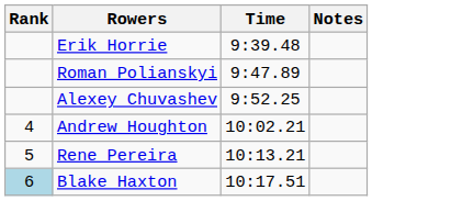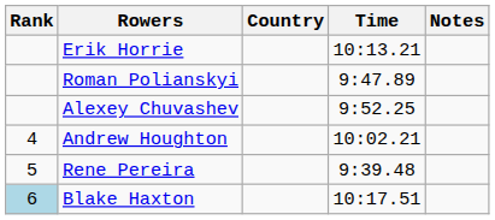+ column: Country
Erik Horrie | Time: 9:39.48 -> 10:13.21
Rene Pereira | Time: 10:13.21 -> 9:39.48
